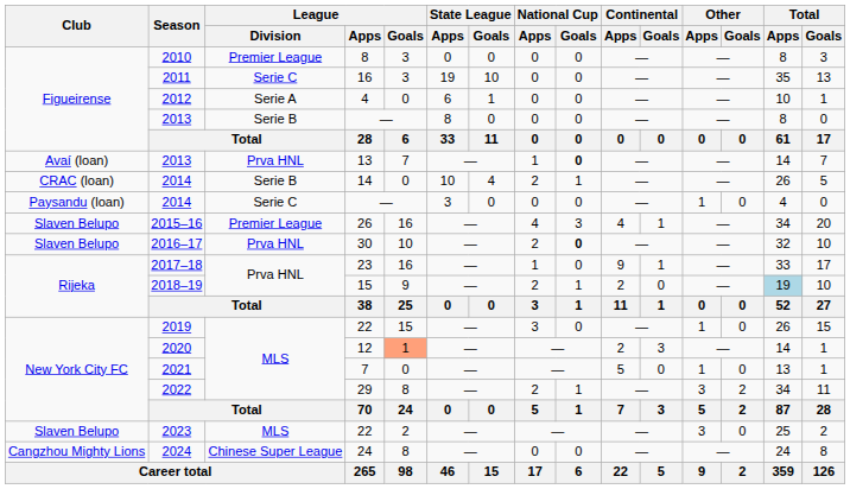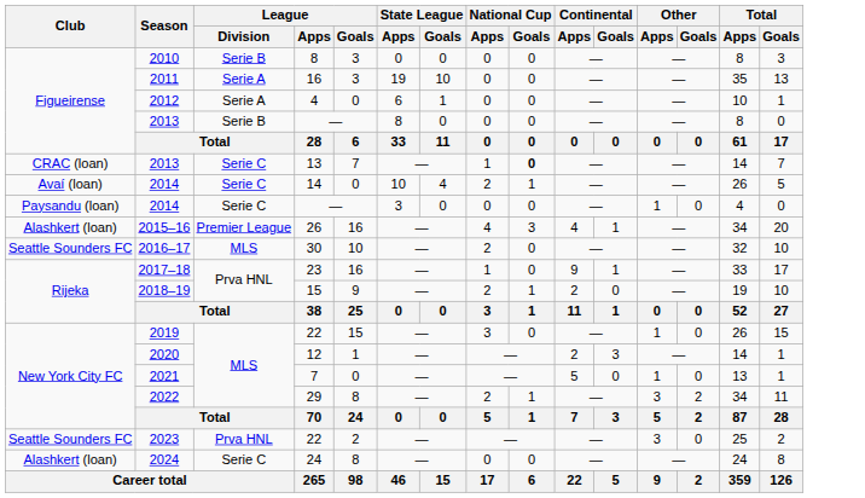2010 | League / Division: Premier League -> Serie B
2011 | League / Division: Serie C -> Serie A
2013 / 13 | Club: Avaí (loan) -> CRAC (loan)
2013 / 13 | League / Division: Prva HNL -> Serie C
2014 / 14 | Club: CRAC (loan) -> Avaí (loan)
2014 / 14 | League / Division: Serie B -> Serie C
2015–16 | Club: Slaven Belupo -> Alashkert (loan)
2016–17 | Club: Slaven Belupo -> Seattle Sounders FC
2016–17 | League / Division: Prva HNL -> MLS
2016–17 | National Cup / Goals: bold -> normal
2018–19 | Total / Apps: lightblue background -> no background
2020 | League / Goals: lightsalmon background -> no background
2023 | Club: Slaven Belupo -> Seattle Sounders FC
2023 | League / Division: MLS -> Prva HNL
2024 | Club: Cangzhou Mighty Lions -> Alashkert (loan)
2024 | League / Division: Chinese Super League -> Serie C
